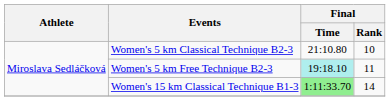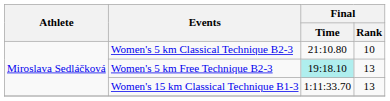Women's 5 km Free Technique B2-3 | Final / Rank: 11 -> 13
Women's 15 km Classical Technique B1-3 | Final / Time: lightgreen background -> no background
Women's 15 km Classical Technique B1-3 | Final / Rank: 14 -> 13
